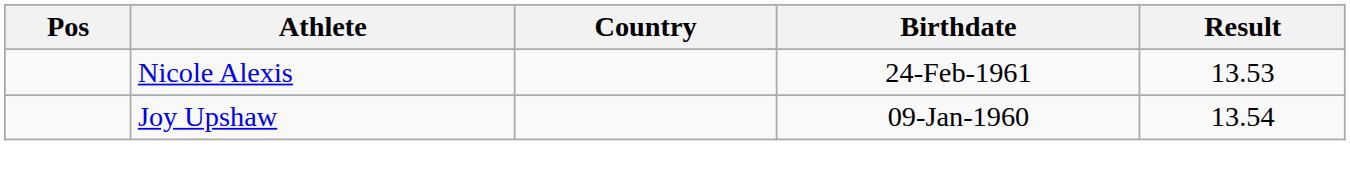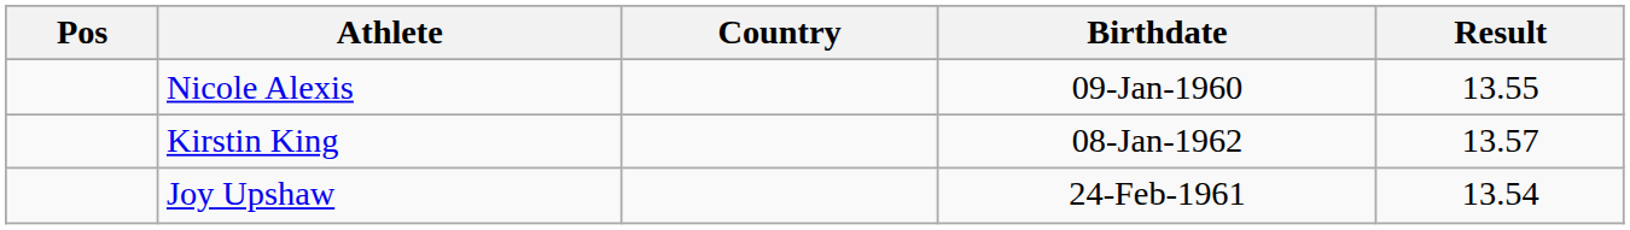Nicole Alexis | Birthdate: 24-Feb-1961 -> 09-Jan-1960
Nicole Alexis | Result: 13.53 -> 13.55
+ row: Kirstin King | 08-Jan-1962 | 13.57
Joy Upshaw | Birthdate: 09-Jan-1960 -> 24-Feb-1961
